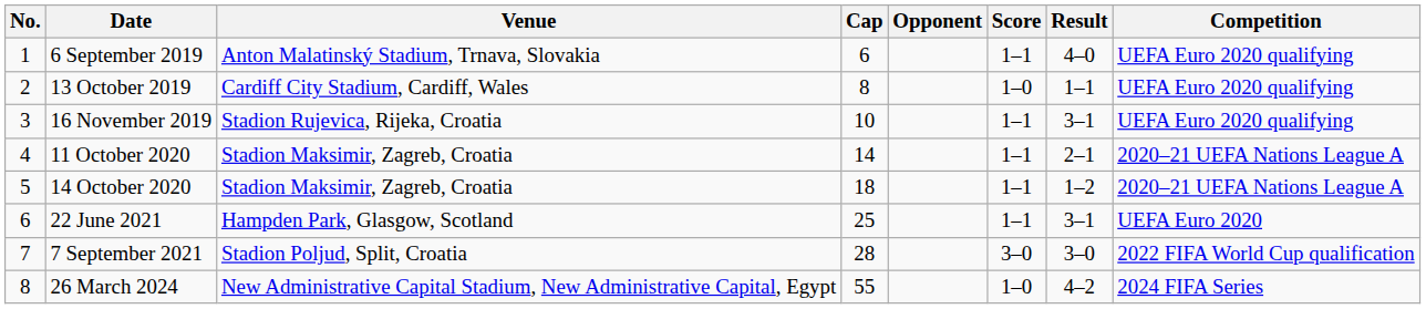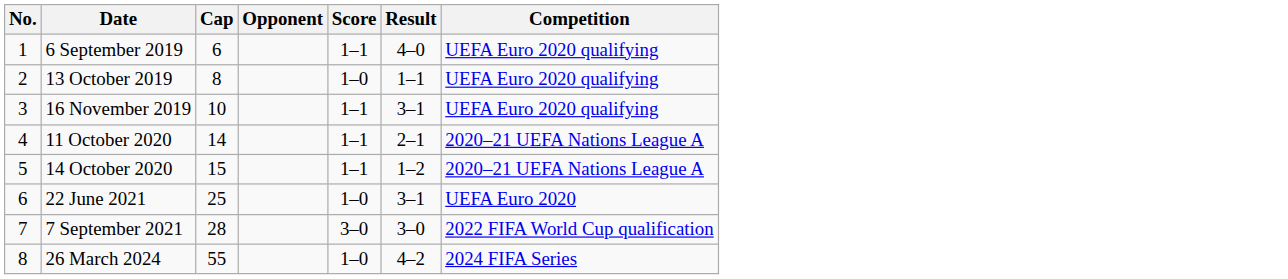- column: Venue | Anton Malatinský Stadium, Trnava, Slovakia | Cardiff City Stadium, Cardiff, Wales | Stadion Rujevica, Rijeka, Croatia | Stadion Maksimir, Zagreb, Croatia | Stadion Maksimir, Zagreb, Croatia | Hampden Park, Glasgow, Scotland | Stadion Poljud, Split, Croatia | New Administrative Capital Stadium, New Administrative Capital, Egypt
14 October 2020 | Cap: 18 -> 15
22 June 2021 | Score: 1–1 -> 1–0
